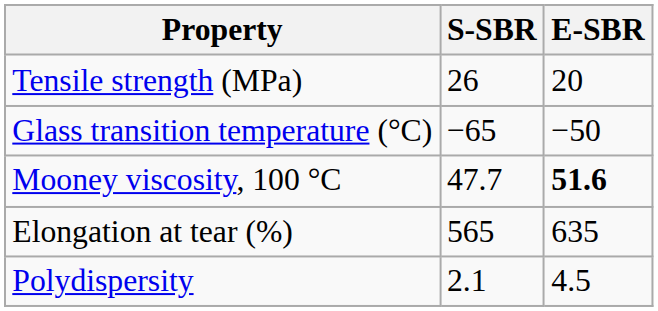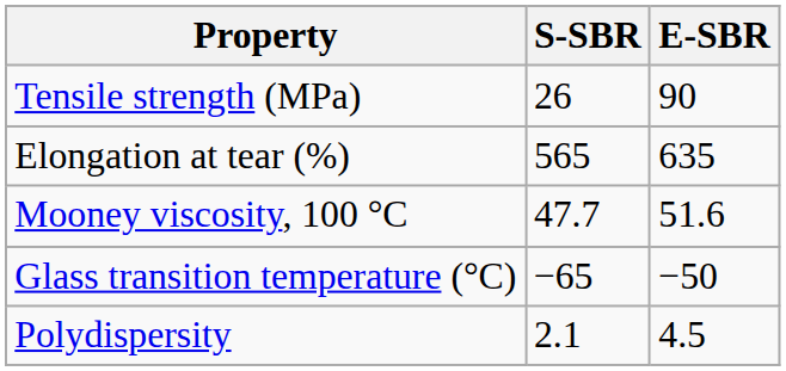Tensile strength (MPa) | E-SBR: 20 -> 90
rows swapped: Elongation at tear (%) <-> Glass transition temperature (°C)
Mooney viscosity, 100 °C | E-SBR: bold -> normal
